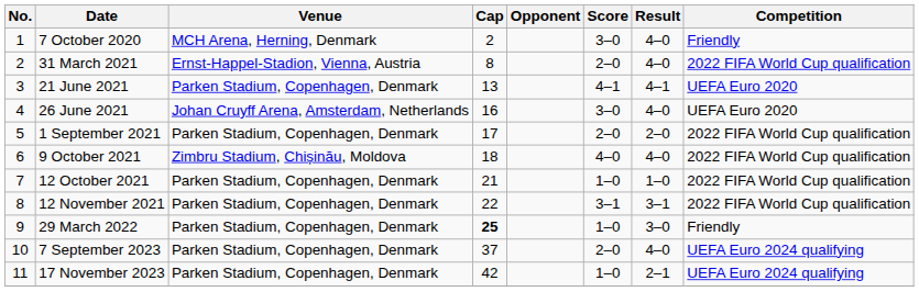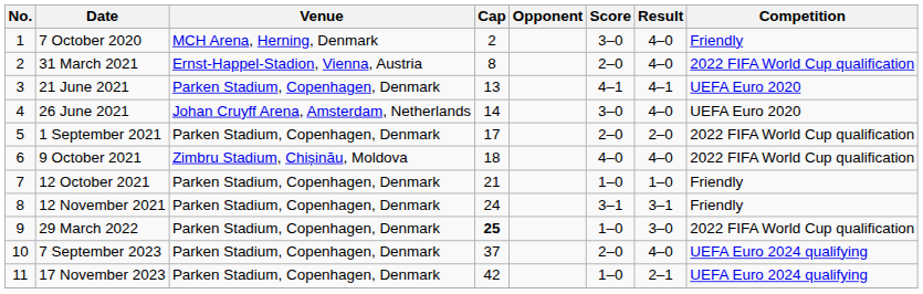26 June 2021 | Cap: 16 -> 14
12 October 2021 | Competition: 2022 FIFA World Cup qualification -> Friendly
12 November 2021 | Cap: 22 -> 24
12 November 2021 | Competition: 2022 FIFA World Cup qualification -> Friendly
29 March 2022 | Competition: Friendly -> 2022 FIFA World Cup qualification
